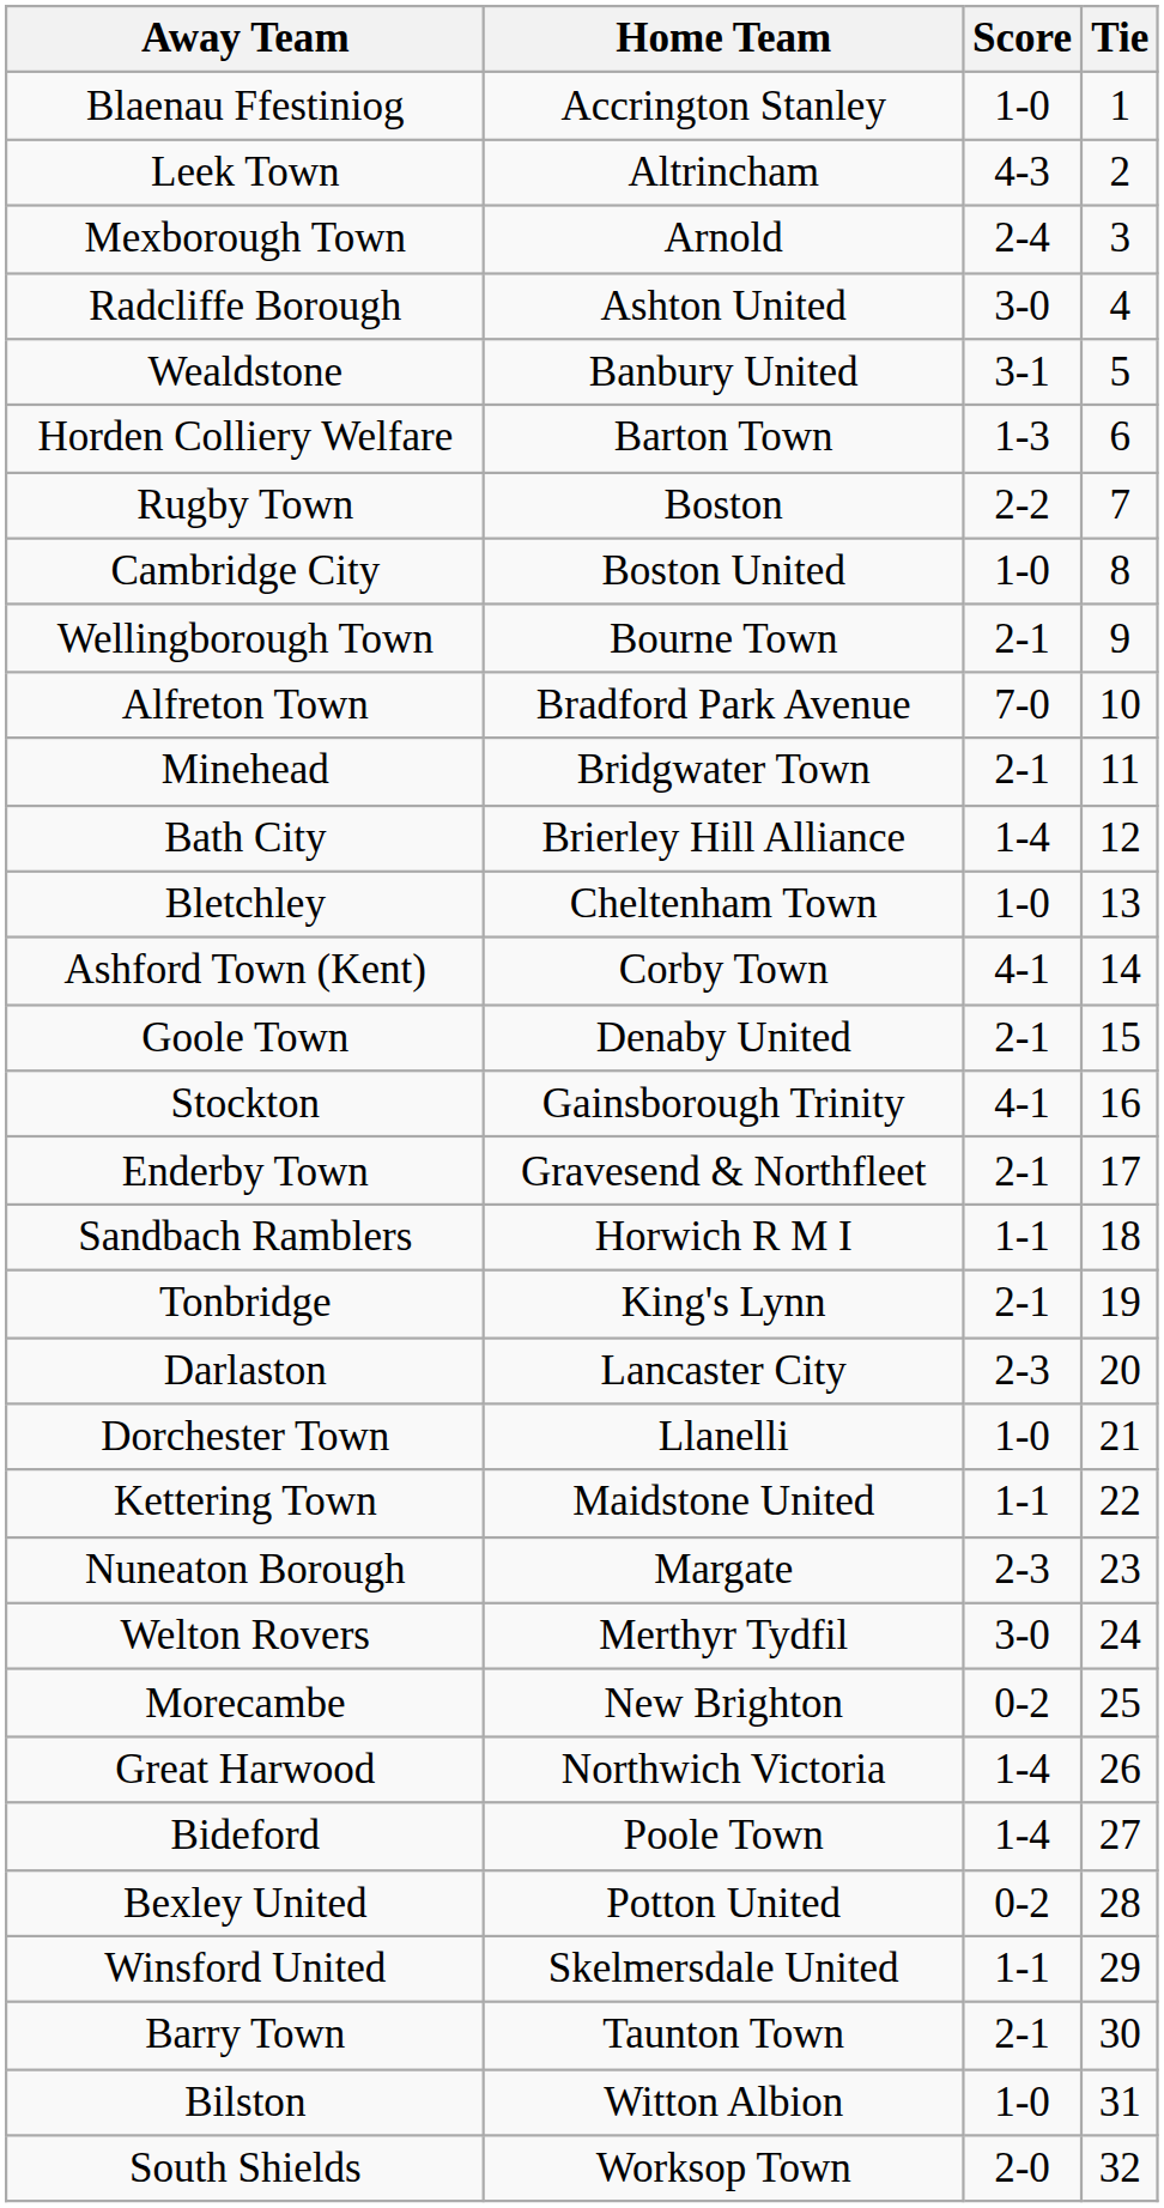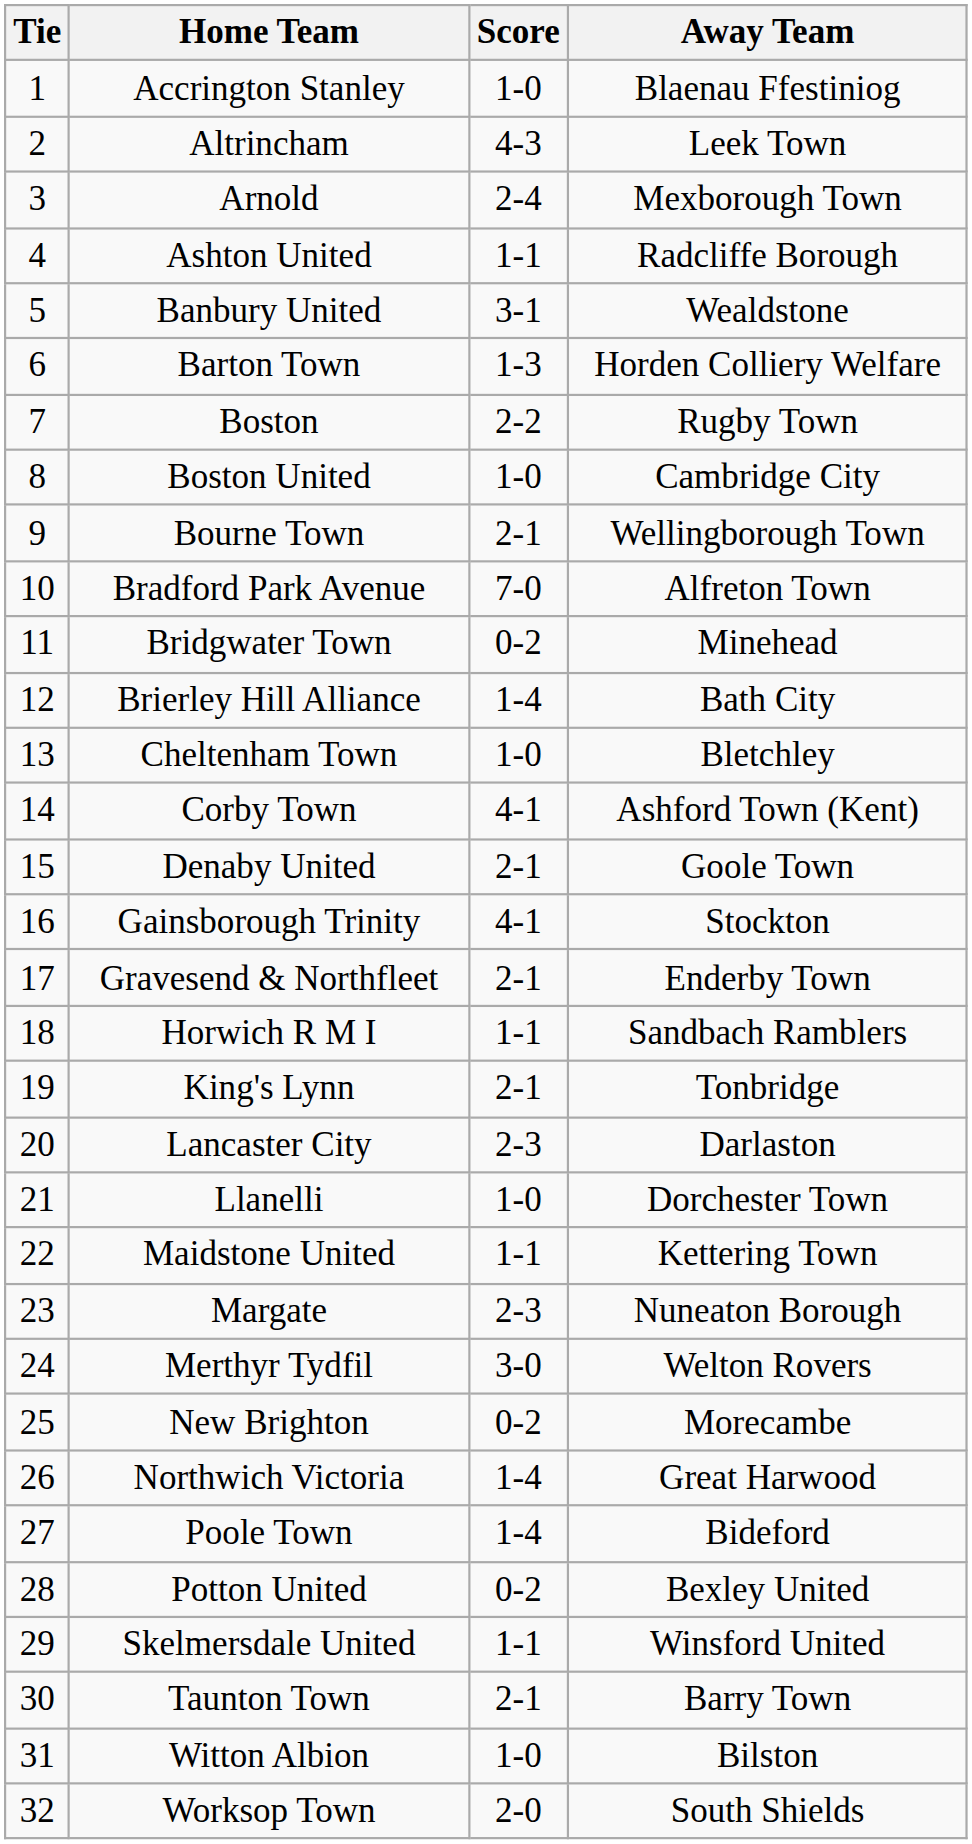columns swapped: Tie <-> Away Team
Ashton United | Score: 3-0 -> 1-1
Bridgwater Town | Score: 2-1 -> 0-2
